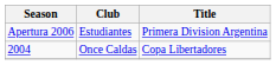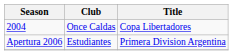rows swapped: 2004 <-> Apertura 2006
